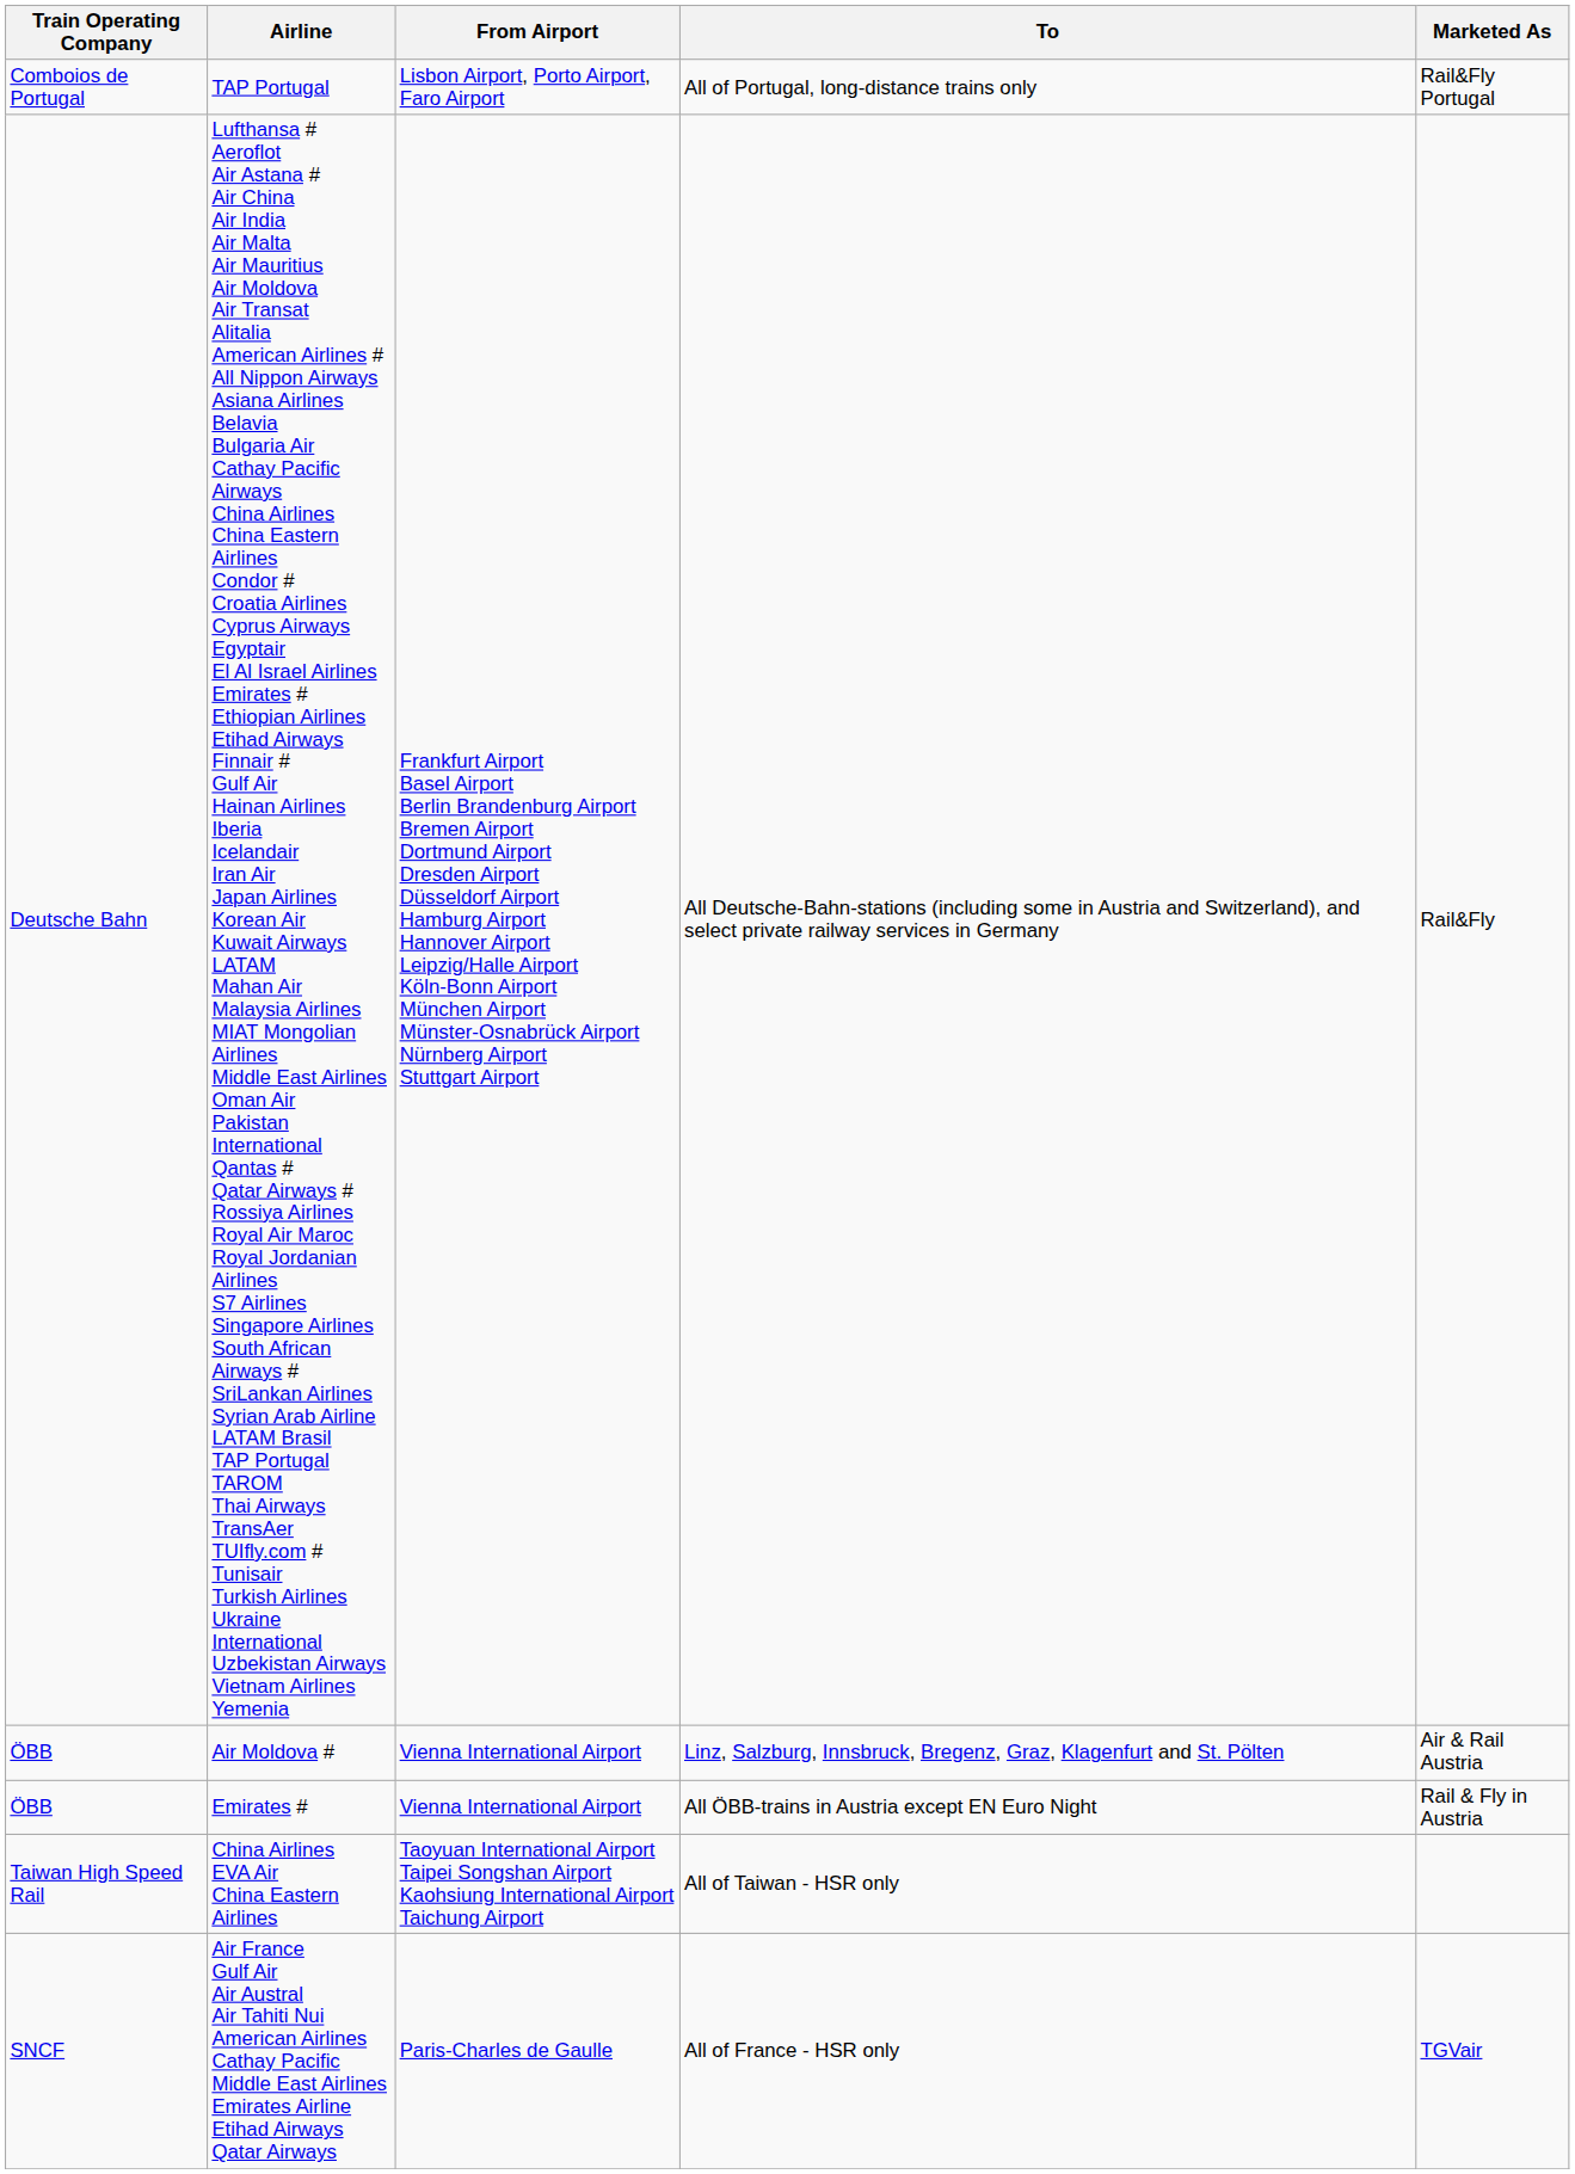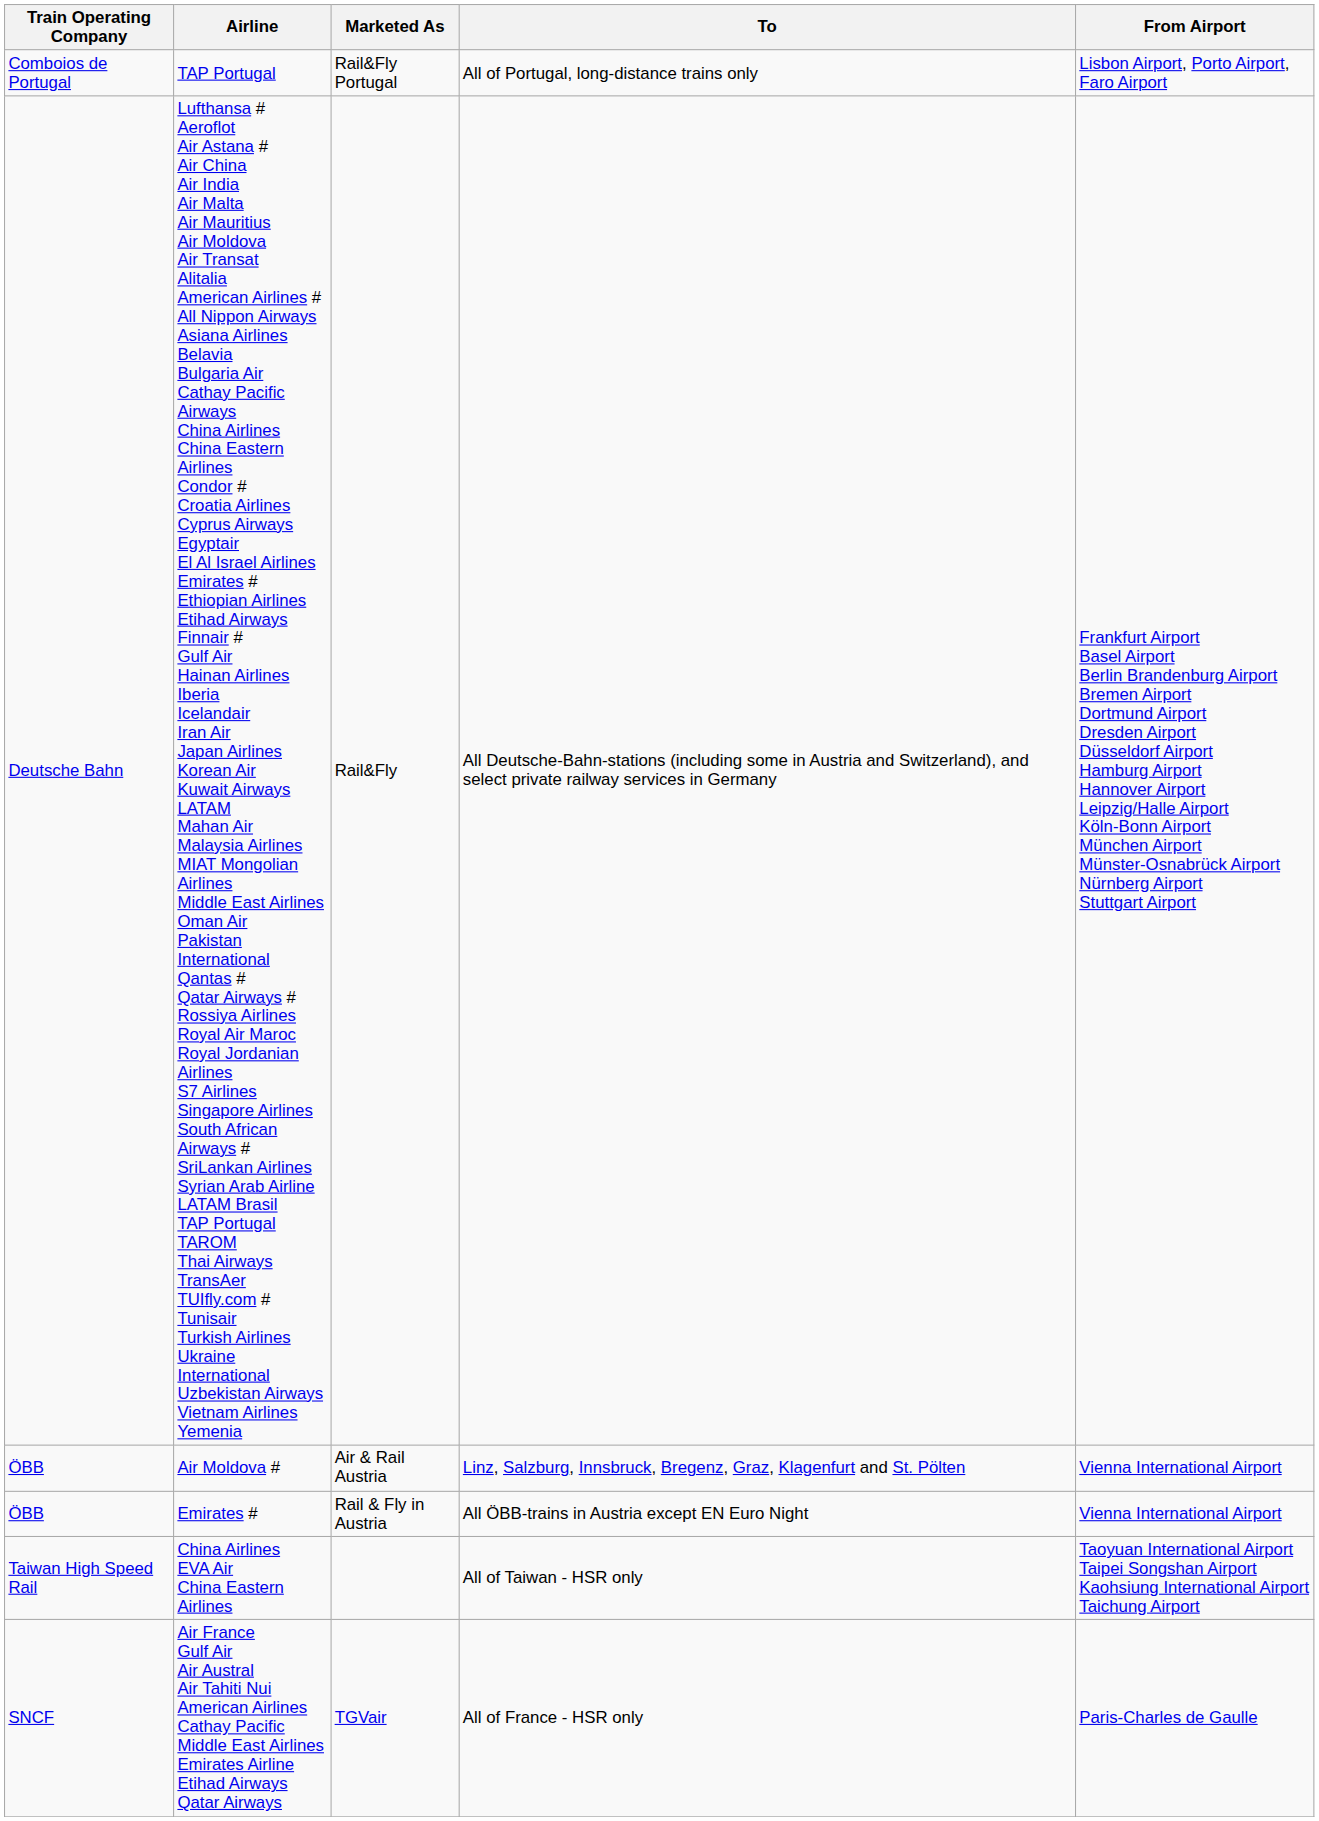columns swapped: From Airport <-> Marketed As
